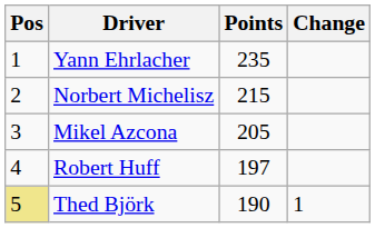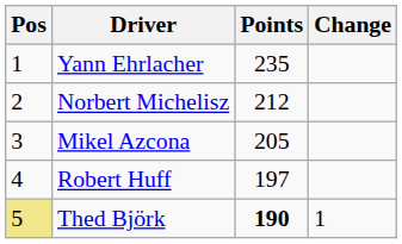Norbert Michelisz | Points: 215 -> 212
Thed Björk | Points: normal -> bold
